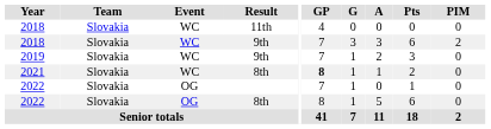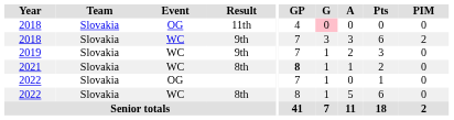2018 / 11th | Event: WC -> OG
2018 / 11th | G: no background -> pink background
2022 / 8th | Event: OG -> WC
